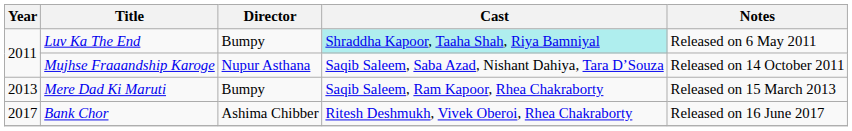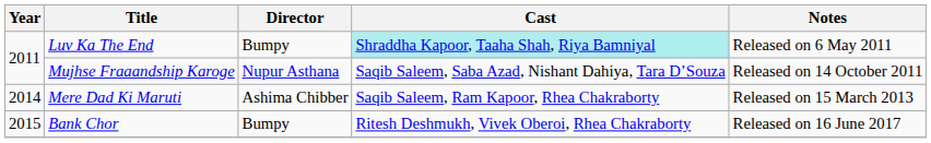Mere Dad Ki Maruti | Year: 2013 -> 2014
Mere Dad Ki Maruti | Director: Bumpy -> Ashima Chibber
Bank Chor | Year: 2017 -> 2015
Bank Chor | Director: Ashima Chibber -> Bumpy
